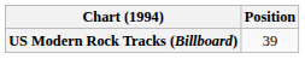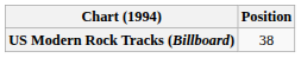US Modern Rock Tracks (Billboard) | Position: 39 -> 38
